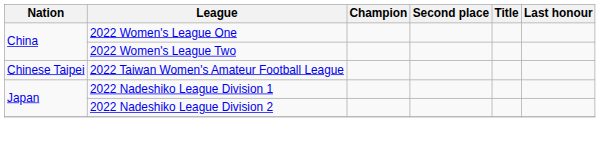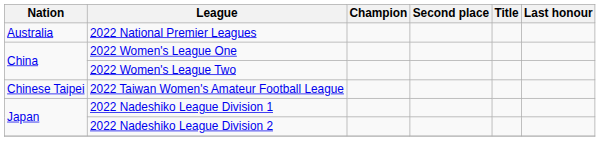+ row: Australia | 2022 National Premier Leagues
